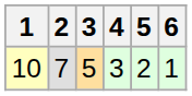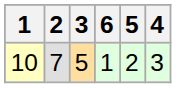columns swapped: 4 <-> 6
